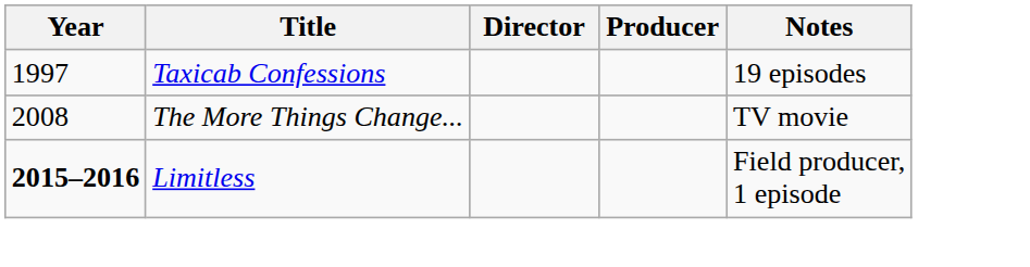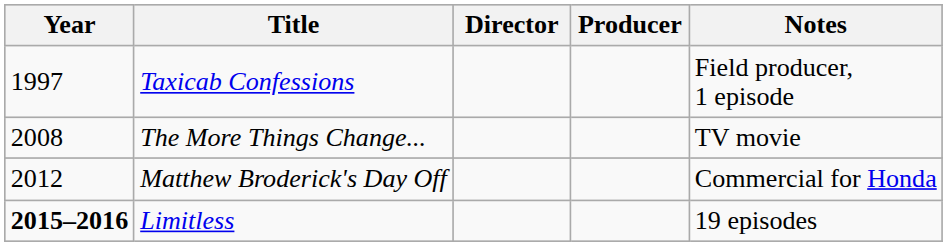Taxicab Confessions | Notes: 19 episodes -> Field producer, 1 episode
+ row: 2012 | Matthew Broderick's Day Off | Commercial for Honda
Limitless | Notes: Field producer, 1 episode -> 19 episodes
